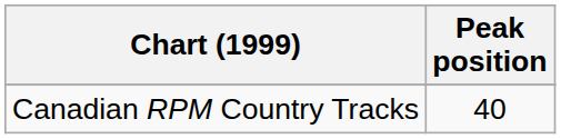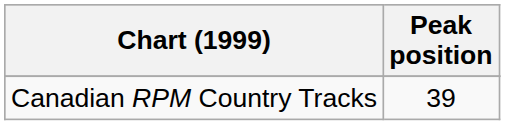Canadian RPM Country Tracks | Peak position: 40 -> 39
